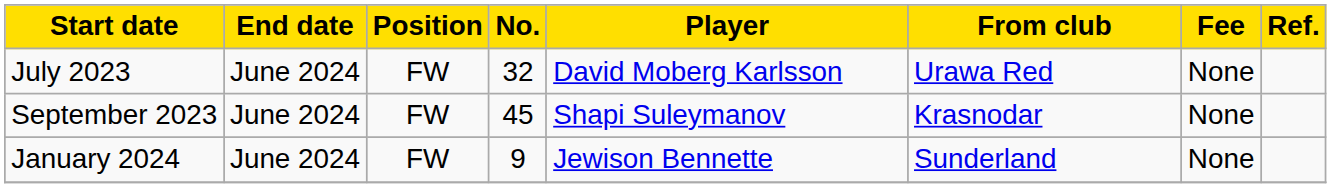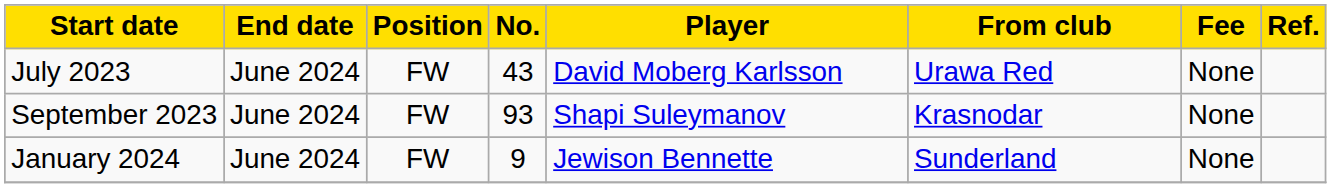July 2023 | No.: 32 -> 43
September 2023 | No.: 45 -> 93
